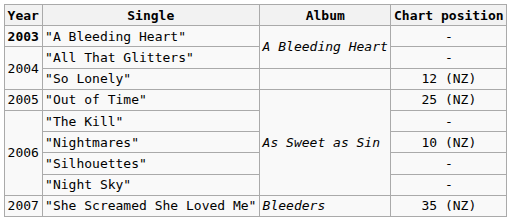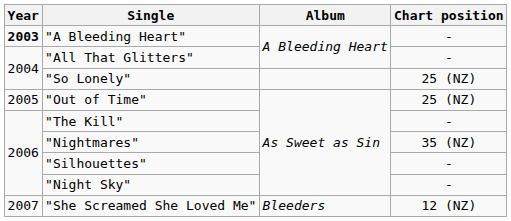"So Lonely" | Chart position: 12 (NZ) -> 25 (NZ)
"Nightmares" | Chart position: 10 (NZ) -> 35 (NZ)
"She Screamed She Loved Me" | Chart position: 35 (NZ) -> 12 (NZ)
